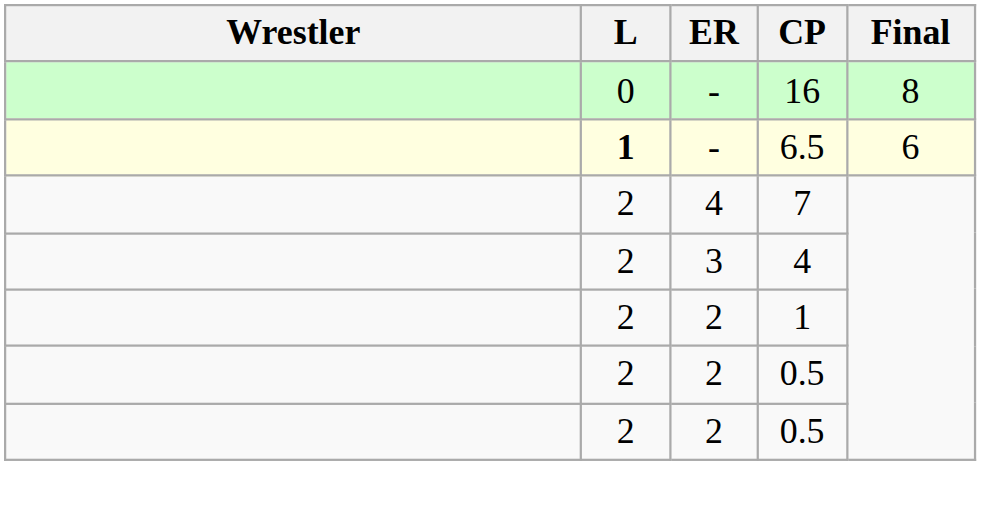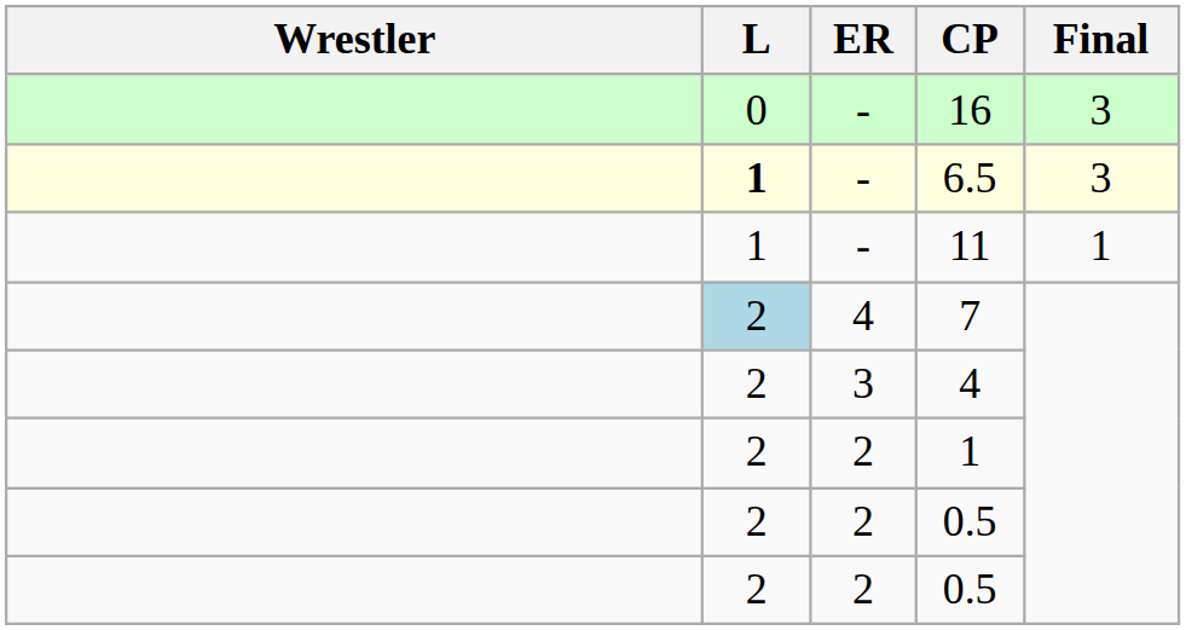16 | Final: 8 -> 3
6.5 | Final: 6 -> 3
+ row: 1 | - | 11 | 1
7 | L: no background -> lightblue background
